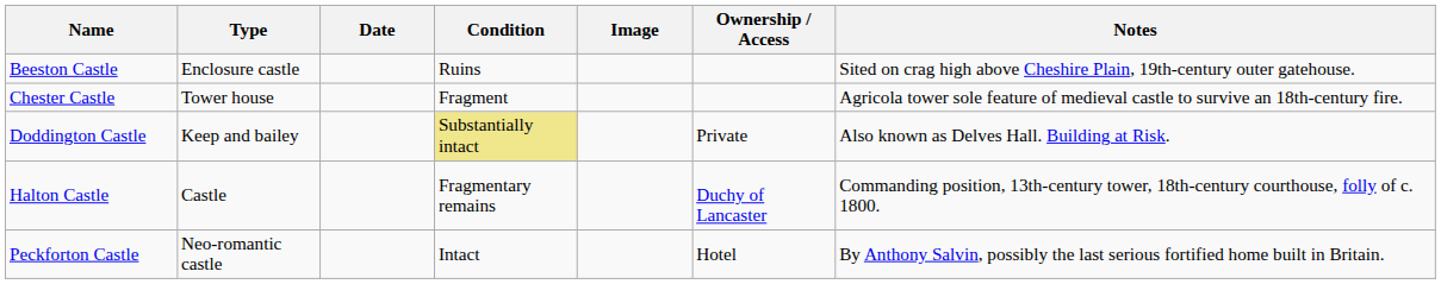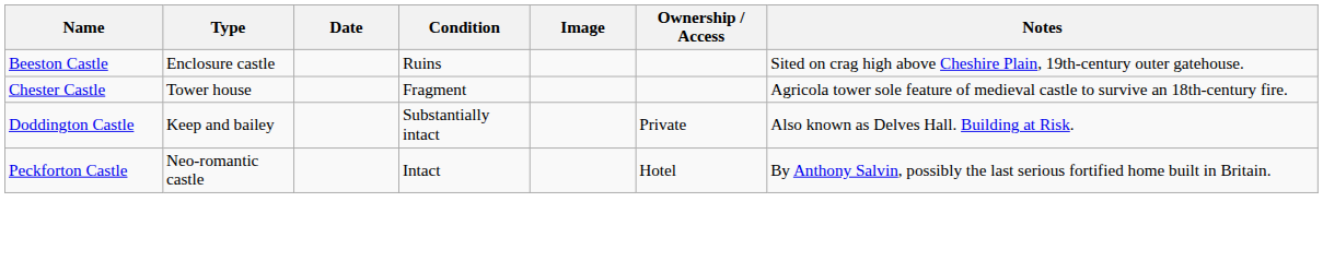Doddington Castle | Condition: khaki background -> no background
- row: Halton Castle | Castle | Fragmentary remains | Duchy of Lancaster | Commanding position, 13th-century tower, 18th-century courthouse, folly of c. 1800.
